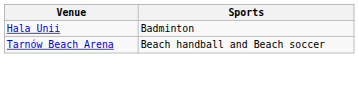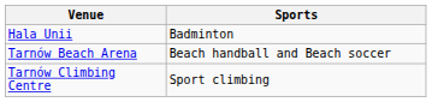+ row: Tarnów Climbing Centre | Sport climbing
